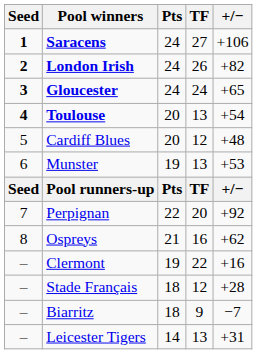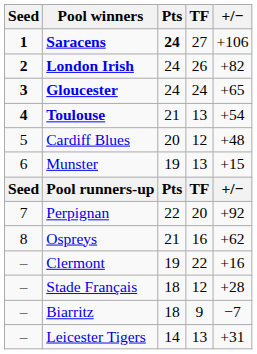Saracens | Pts: normal -> bold
Toulouse | Pts: 20 -> 21
Munster | +/−: +53 -> +15
